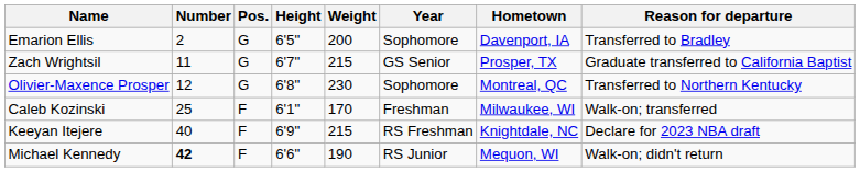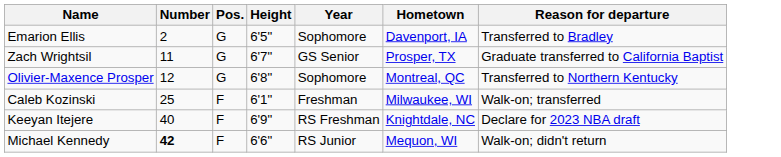- column: Weight | 200 | 215 | 230 | 170 | 215 | 190
